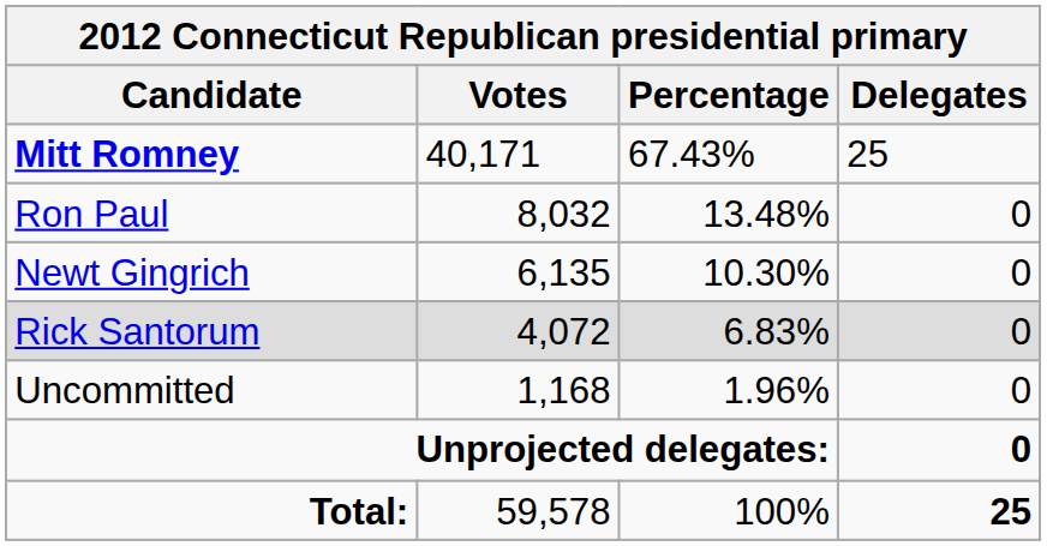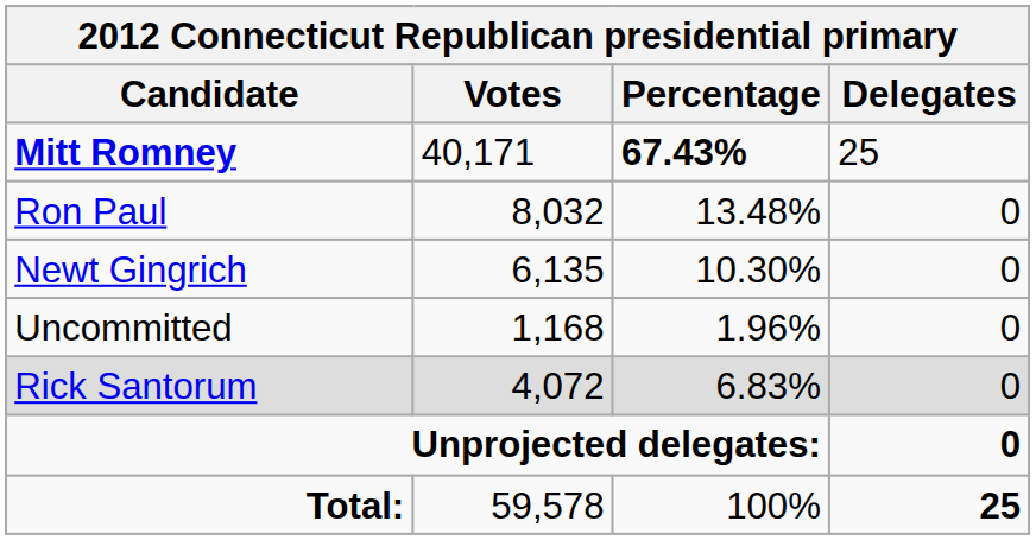Mitt Romney | Percentage: normal -> bold
rows swapped: Rick Santorum <-> Uncommitted
